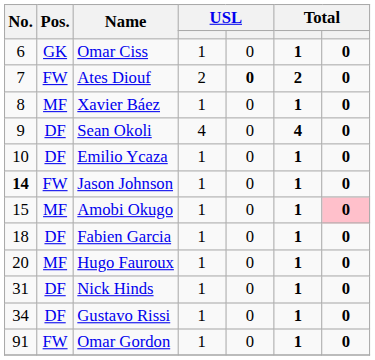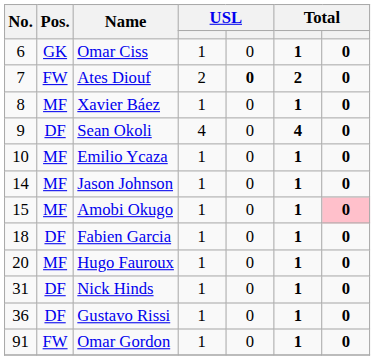Emilio Ycaza | Pos.: DF -> MF
Jason Johnson | No.: bold -> normal
Jason Johnson | Pos.: FW -> MF
Gustavo Rissi | No.: 34 -> 36
